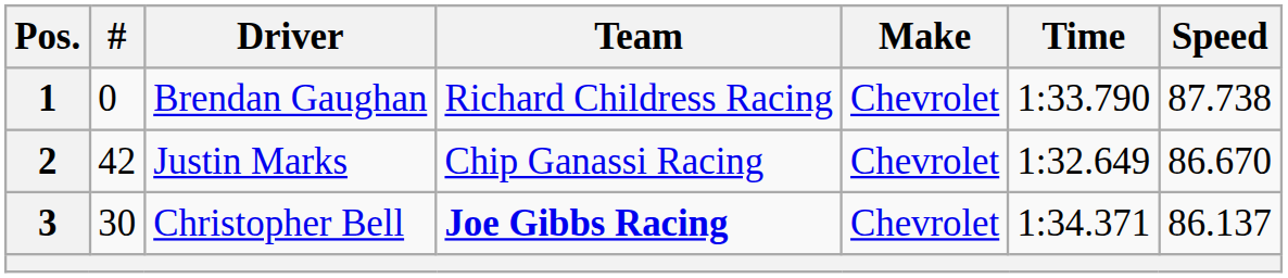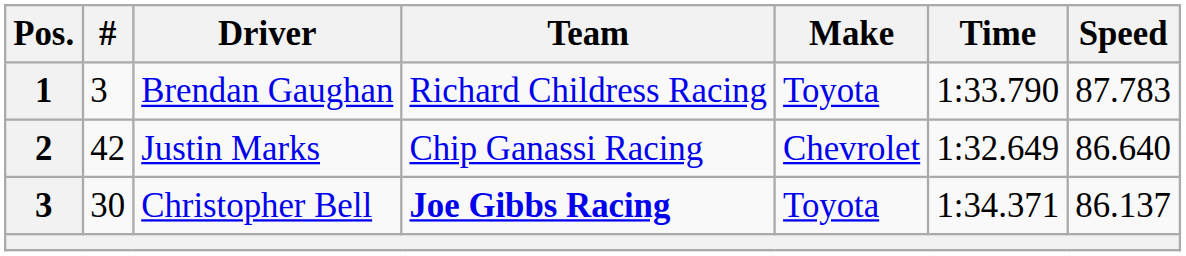Brendan Gaughan | #: 0 -> 3
Brendan Gaughan | Make: Chevrolet -> Toyota
Brendan Gaughan | Speed: 87.738 -> 87.783
Justin Marks | Speed: 86.670 -> 86.640
Christopher Bell | Make: Chevrolet -> Toyota
